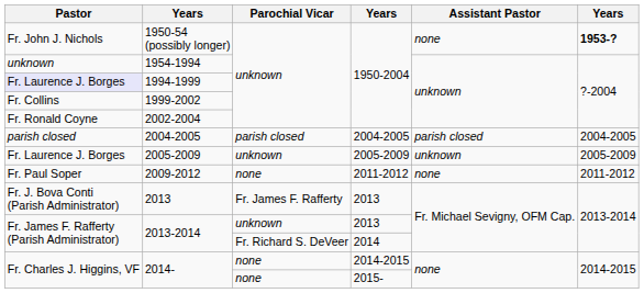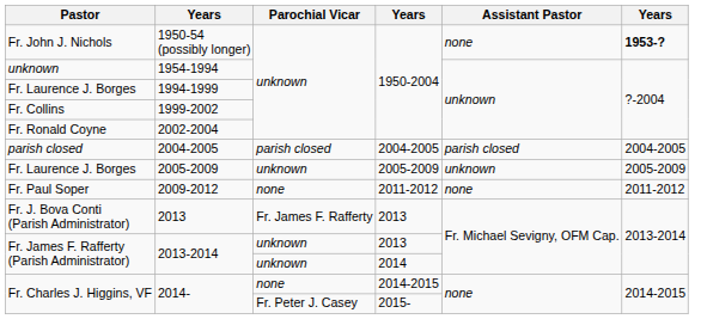1994-1999 | Pastor: lavender background -> no background
2013-2014 / 2014 | Parochial Vicar: Fr. Richard S. DeVeer -> unknown
2014- / 2015- | Parochial Vicar: none -> Fr. Peter J. Casey
